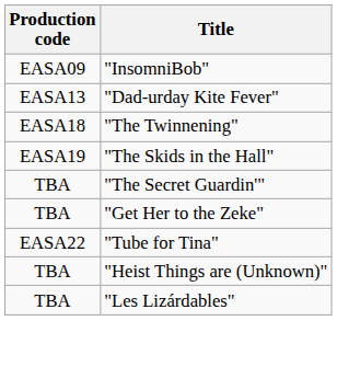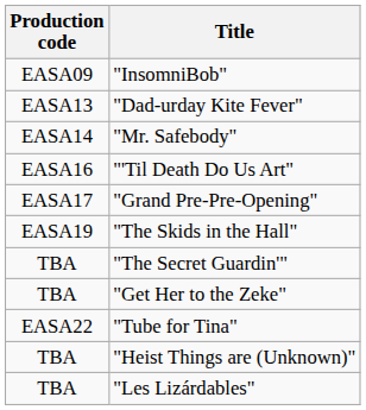+ row: EASA14 | "Mr. Safebody"
+ row: EASA16 | "'Til Death Do Us Art"
+ row: EASA17 | "Grand Pre-Pre-Opening"
- row: EASA18 | "The Twinnening"
